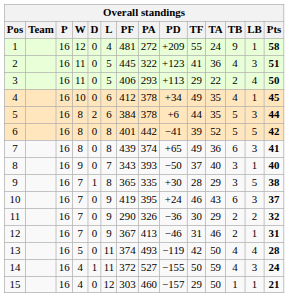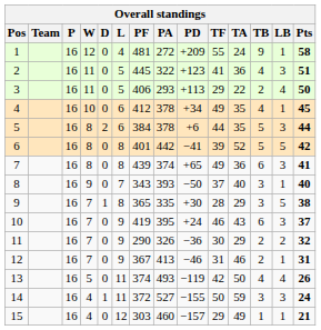13 | Pts: 28 -> 26
14 | TB: 4 -> 3
15 | TA: 50 -> 49
